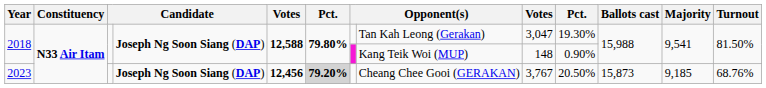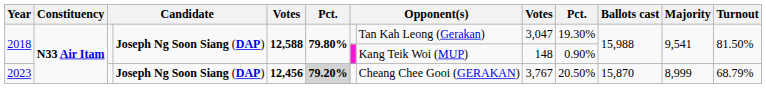2023 | Ballots cast: 15,873 -> 15,870
2023 | Majority: 9,185 -> 8,999
2023 | Turnout: 68.76% -> 68.79%
